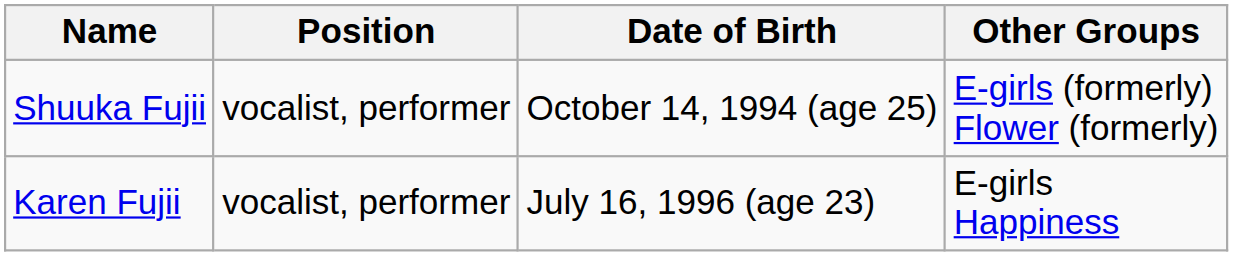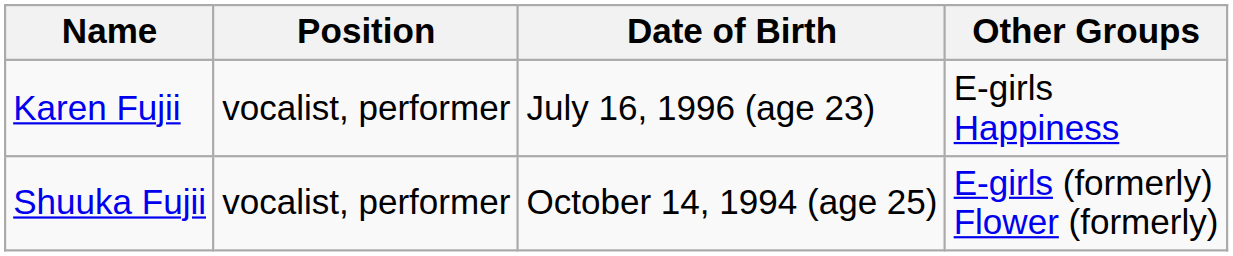rows swapped: Shuuka Fujii <-> Karen Fujii
